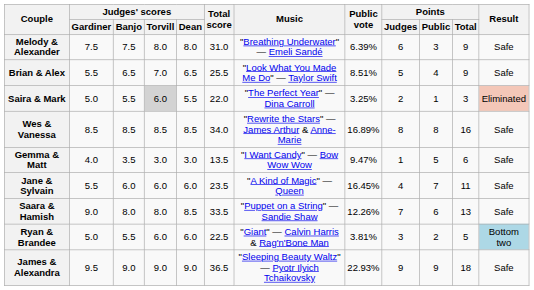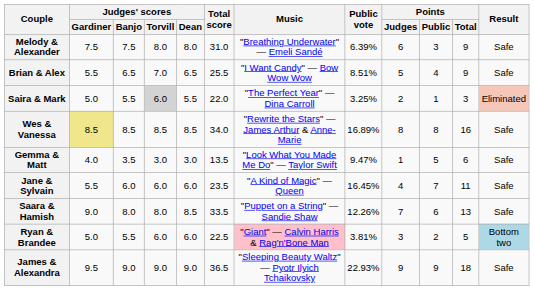Brian & Alex | Music: "Look What You Made Me Do" — Taylor Swift -> "I Want Candy" — Bow Wow Wow
Wes & Vanessa | Judges' scores / Gardiner: no background -> khaki background
Gemma & Matt | Music: "I Want Candy" — Bow Wow Wow -> "Look What You Made Me Do" — Taylor Swift
Ryan & Brandee | Music: no background -> pink background
